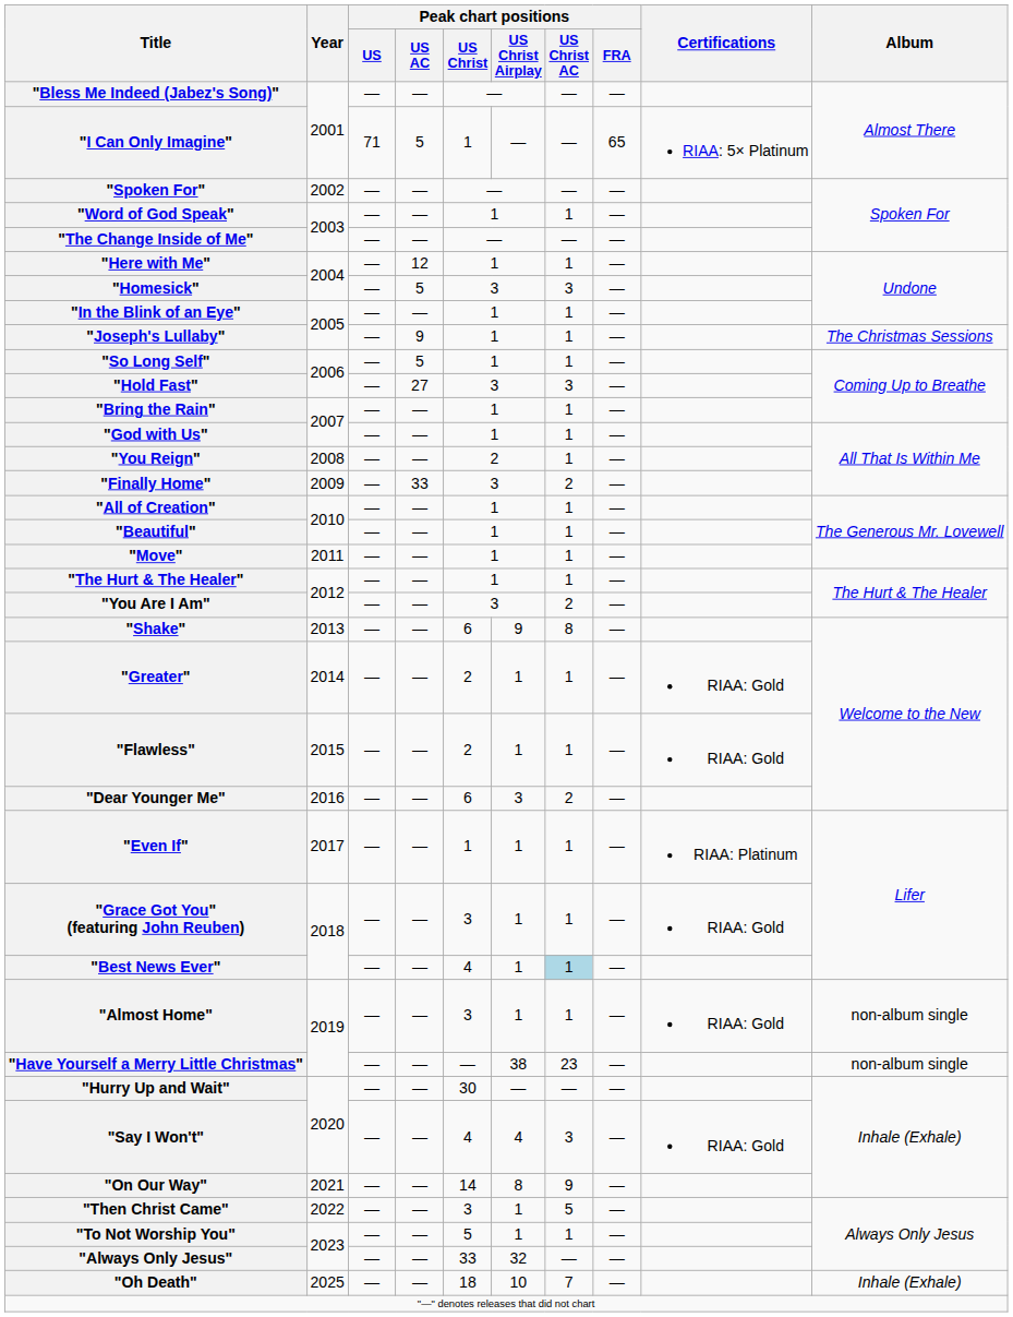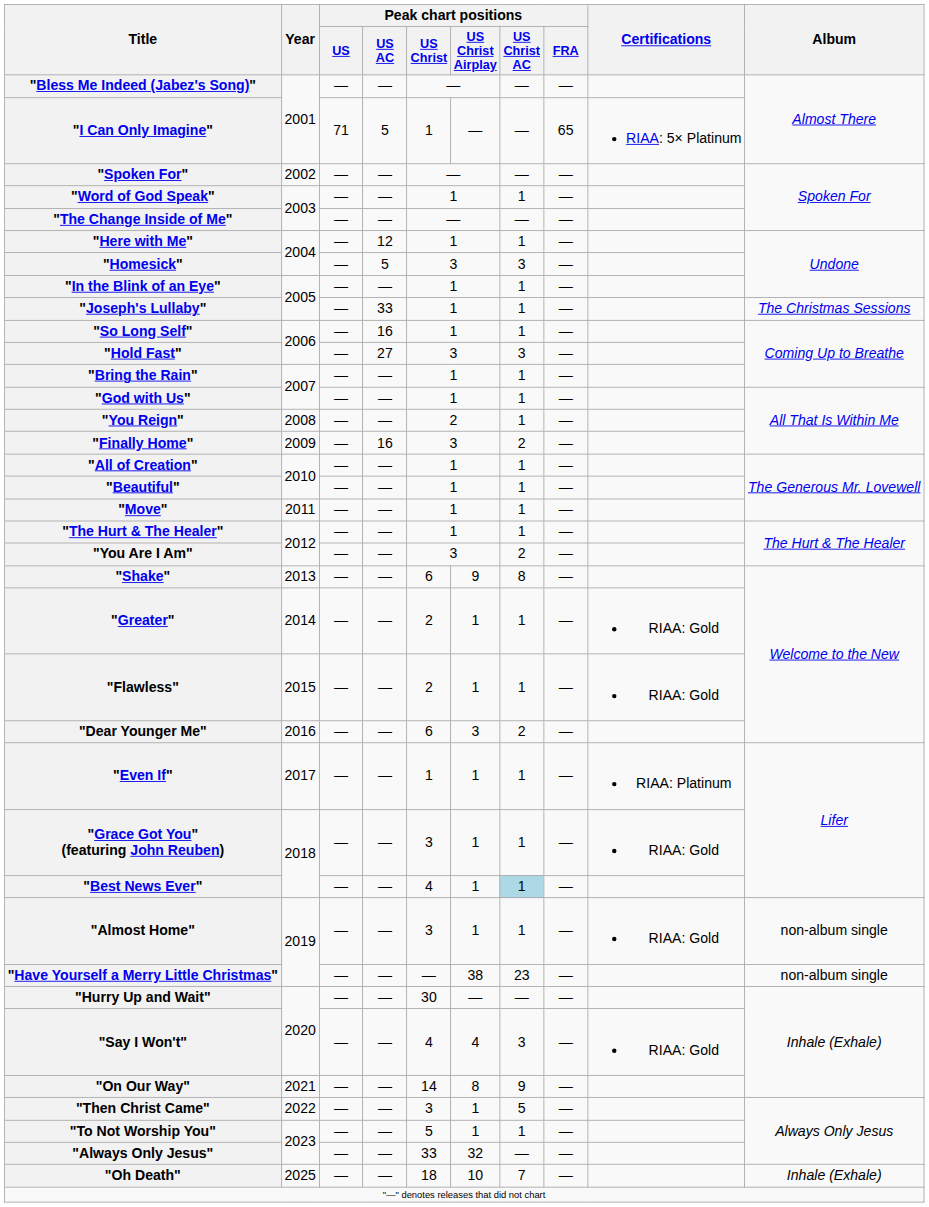"Joseph's Lullaby" | Peak chart positions / US AC: 9 -> 33
"So Long Self" | Peak chart positions / US AC: 5 -> 16
"Finally Home" | Peak chart positions / US AC: 33 -> 16
